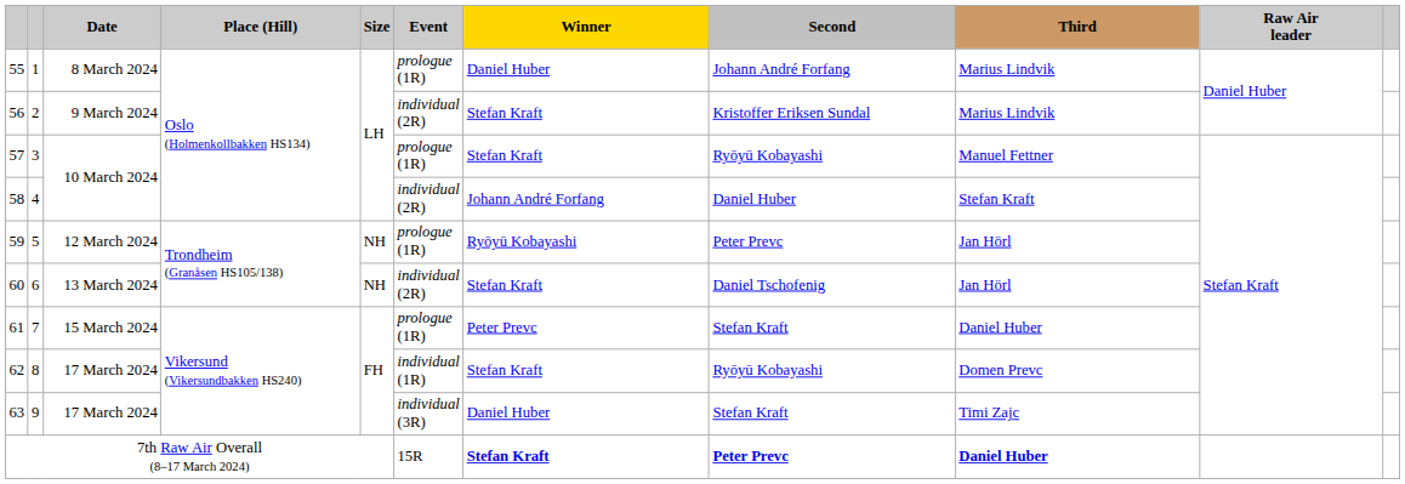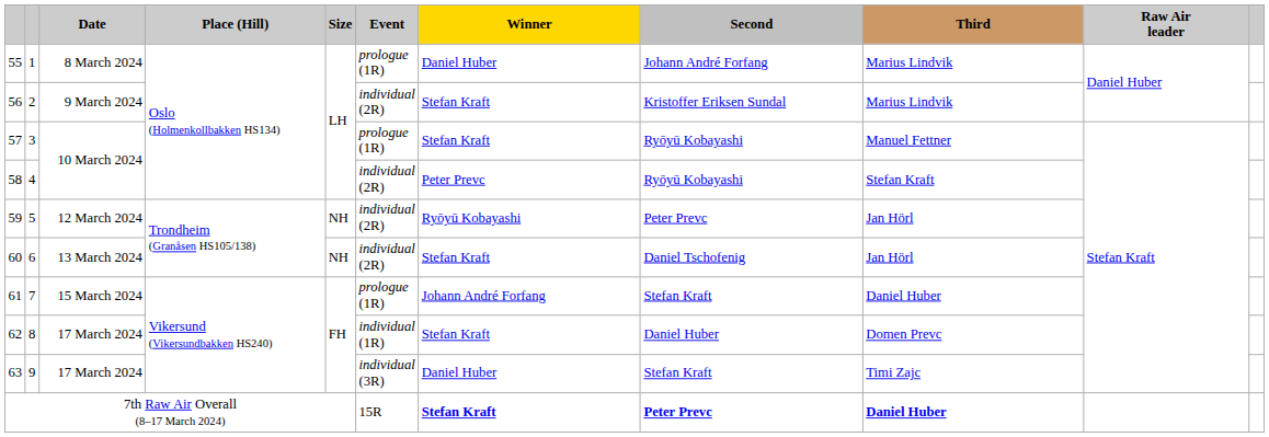58 | Winner: Johann André Forfang -> Peter Prevc
58 | Second: Daniel Huber -> Ryōyū Kobayashi
59 | Event: prologue (1R) -> individual (2R)
61 | Winner: Peter Prevc -> Johann André Forfang
62 | Second: Ryōyū Kobayashi -> Daniel Huber
